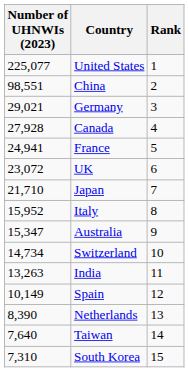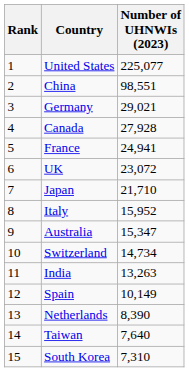columns swapped: Rank <-> Number of UHNWIs (2023)
